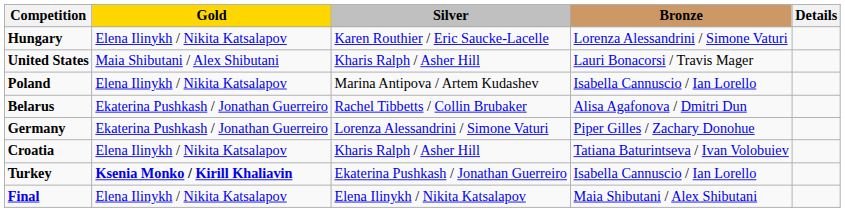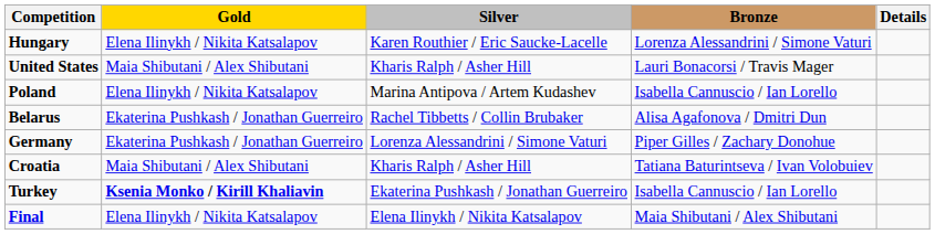Croatia | Gold: Elena Ilinykh / Nikita Katsalapov -> Maia Shibutani / Alex Shibutani
